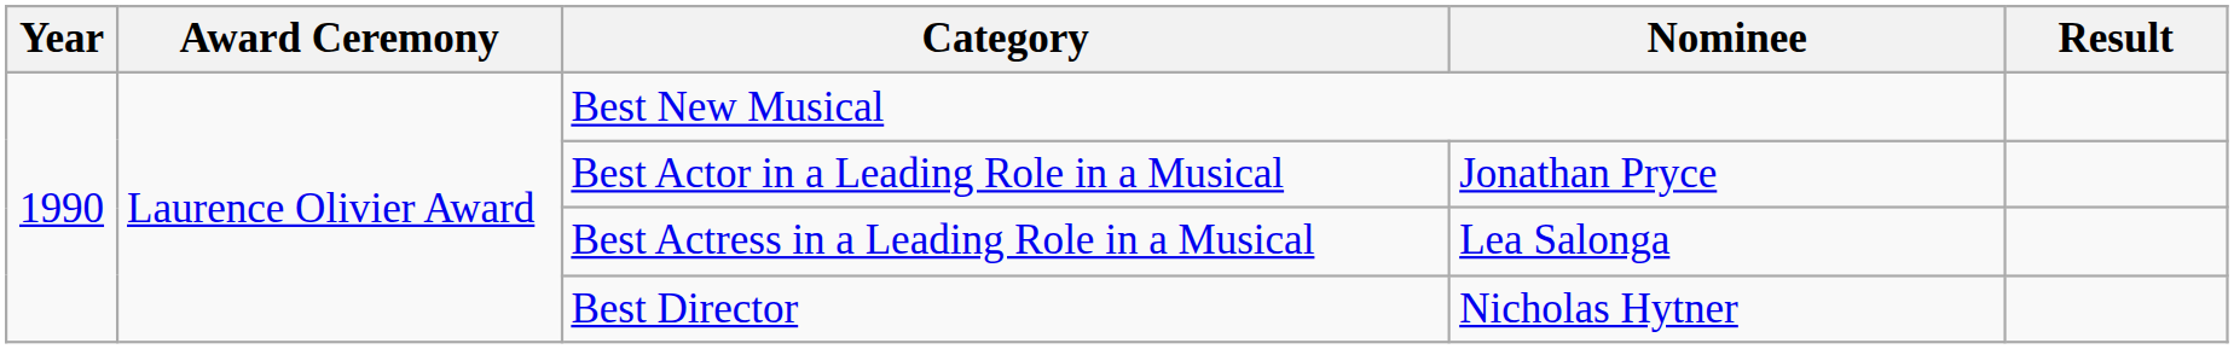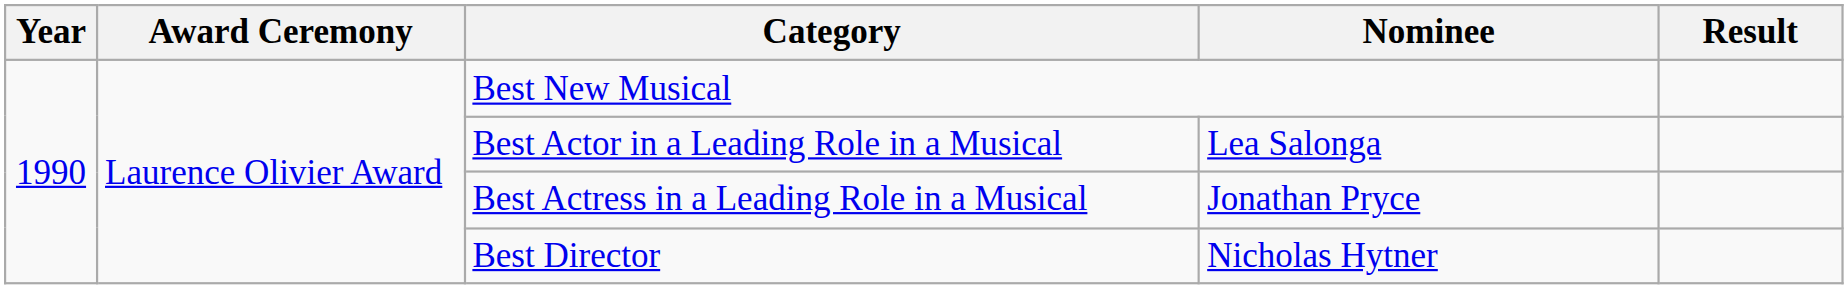Best Actor in a Leading Role in a Musical | Nominee: Jonathan Pryce -> Lea Salonga
Best Actress in a Leading Role in a Musical | Nominee: Lea Salonga -> Jonathan Pryce
